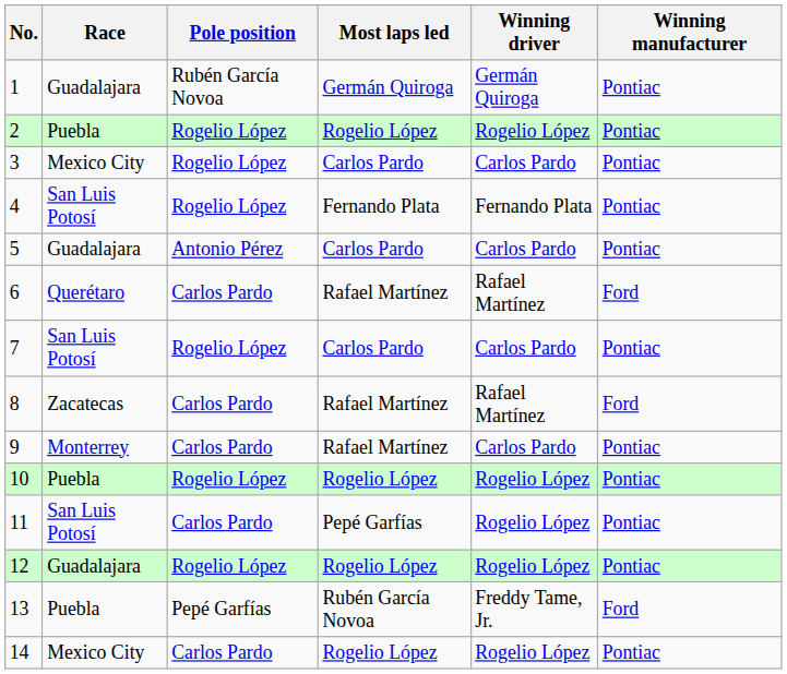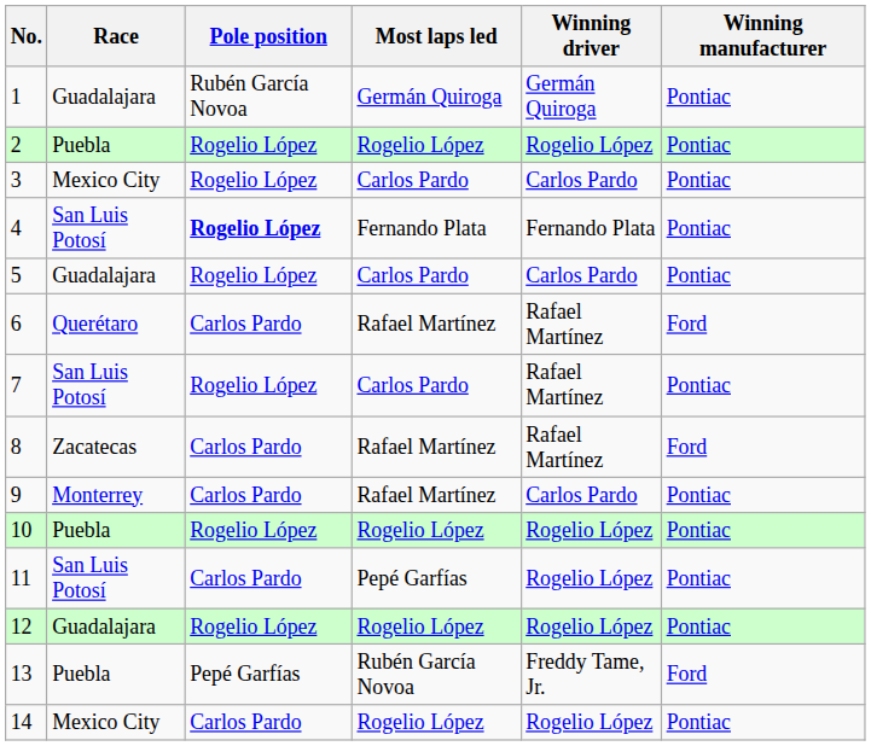4 | Pole position: normal -> bold
5 | Pole position: Antonio Pérez -> Rogelio López
7 | Winning driver: Carlos Pardo -> Rafael Martínez
